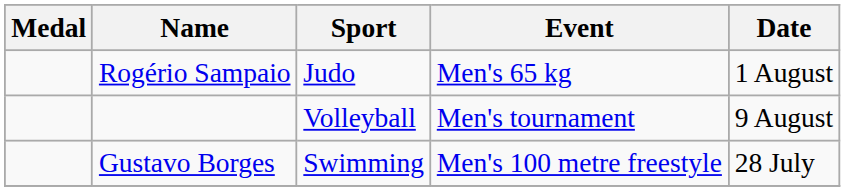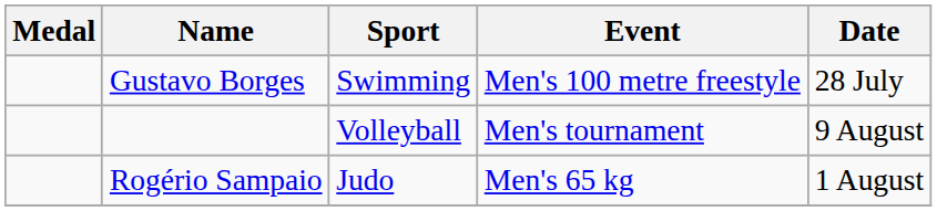rows swapped: Rogério Sampaio <-> Gustavo Borges
